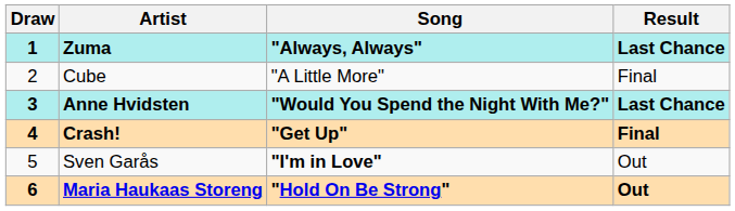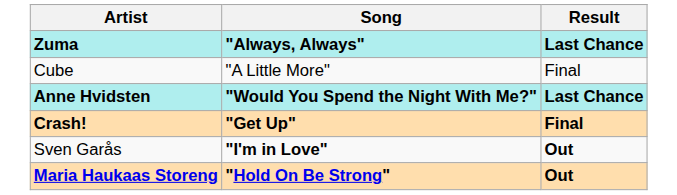- column: Draw | 1 | 2 | 3 | 4 | 5 | 6
Sven Garås | Result: normal -> bold
